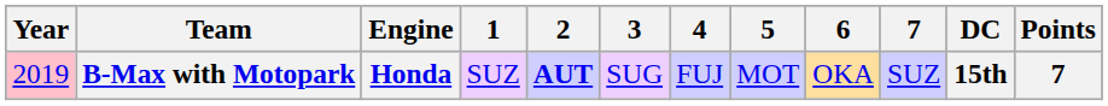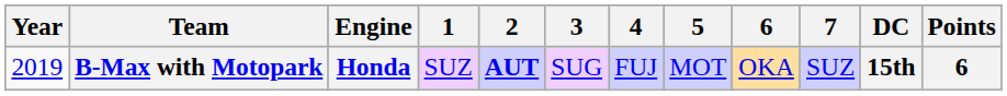B-Max with Motopark | Year: pink background -> no background
B-Max with Motopark | Points: 7 -> 6
